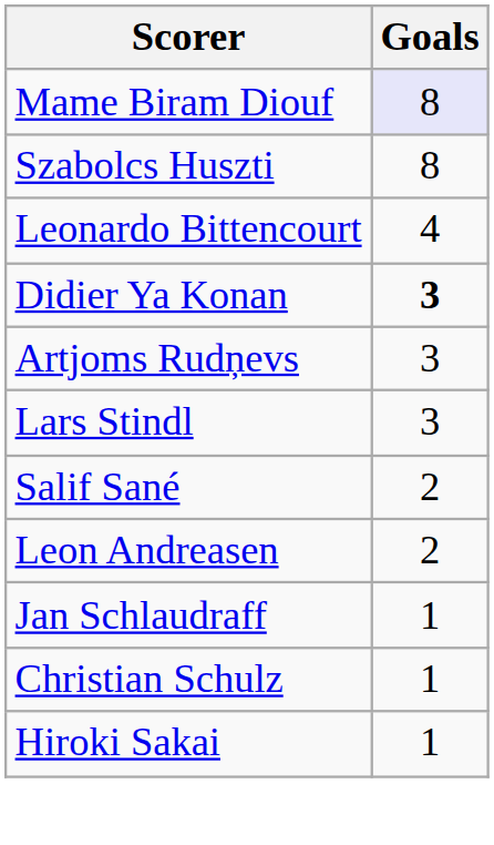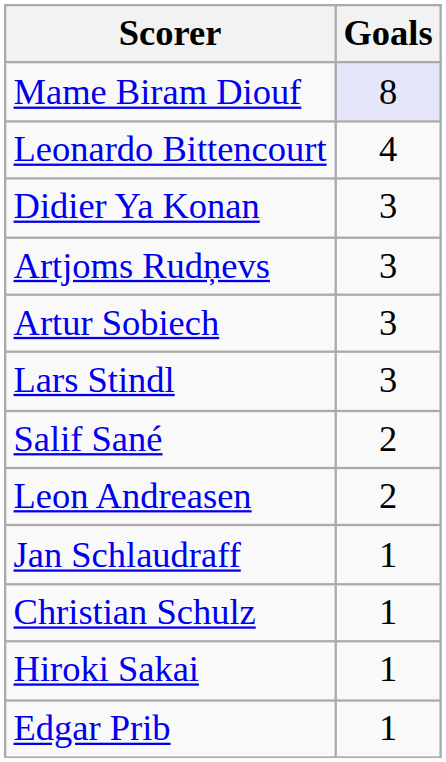- row: Szabolcs Huszti | 8
Didier Ya Konan | Goals: bold -> normal
+ row: Artur Sobiech | 3
+ row: Edgar Prib | 1
